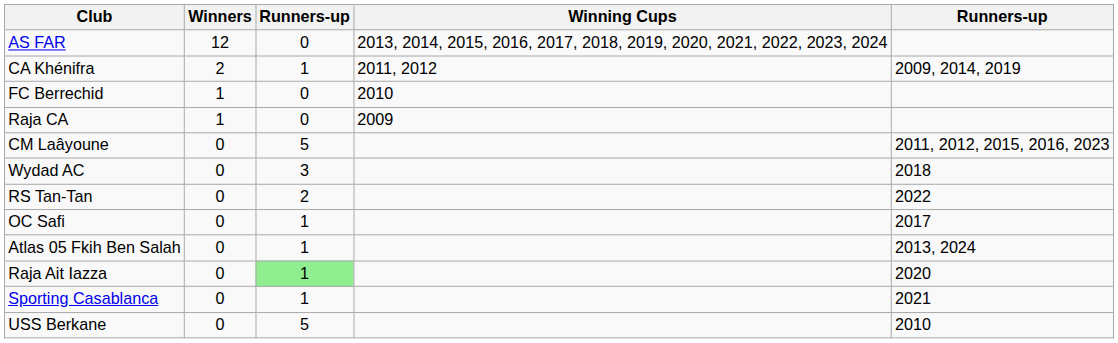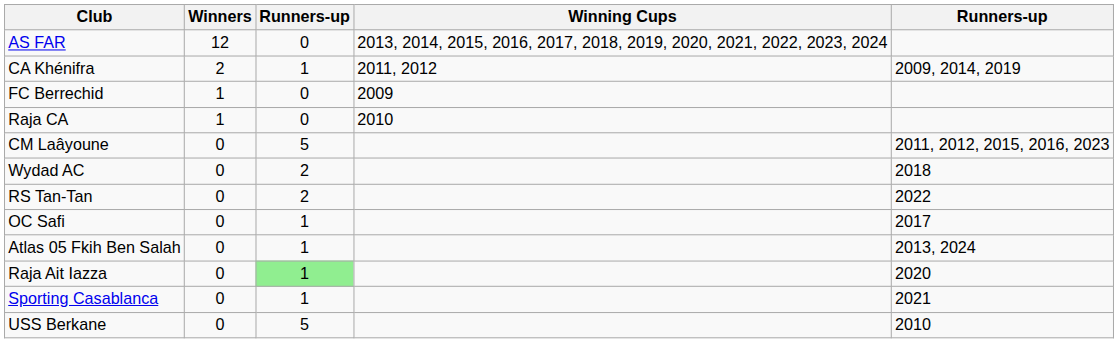FC Berrechid | Winning Cups: 2010 -> 2009
Raja CA | Winning Cups: 2009 -> 2010
Wydad AC | column 3: 3 -> 2
